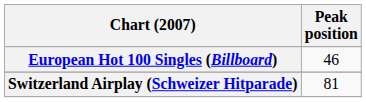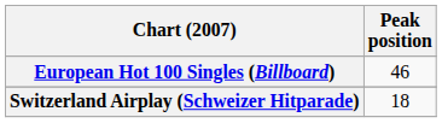Switzerland Airplay (Schweizer Hitparade) | Peak position: 81 -> 18
